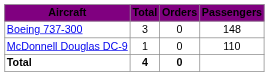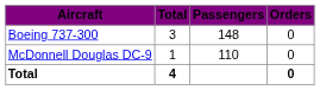columns swapped: Orders <-> Passengers
